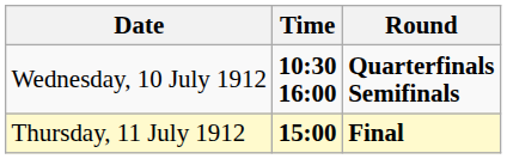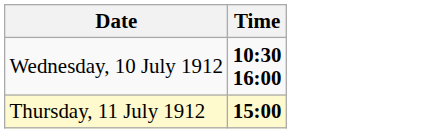- column: Round | Quarterfinals Semifinals | Final
